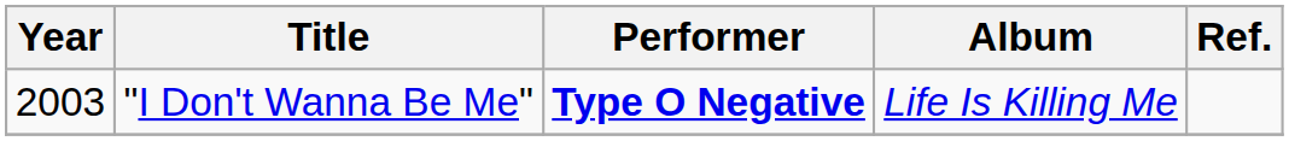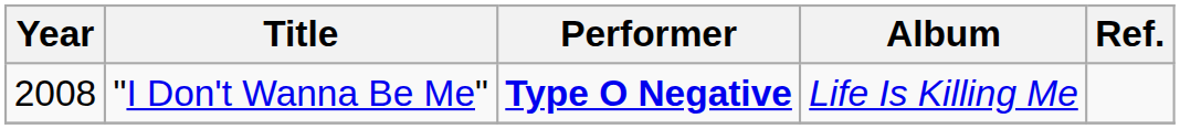"I Don't Wanna Be Me" | Year: 2003 -> 2008
